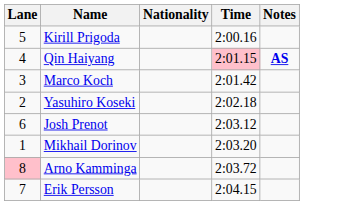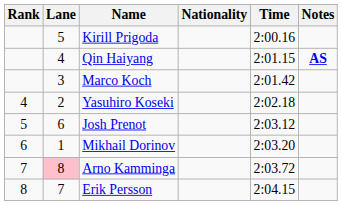+ column: Rank | 4 | 5 | 6 | 7 | 8
Qin Haiyang | Time: pink background -> no background
